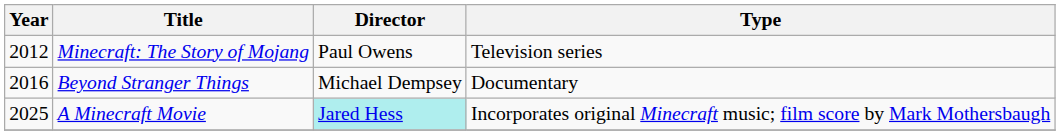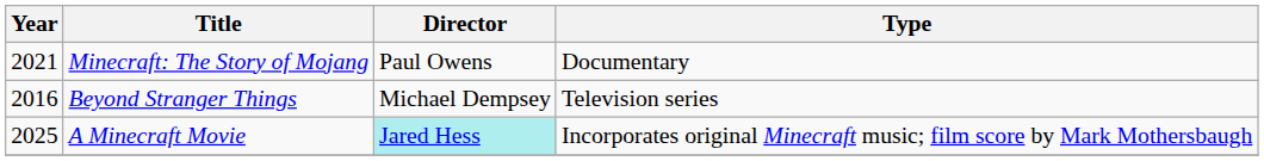Minecraft: The Story of Mojang | Year: 2012 -> 2021
Minecraft: The Story of Mojang | Type: Television series -> Documentary
Beyond Stranger Things | Type: Documentary -> Television series
